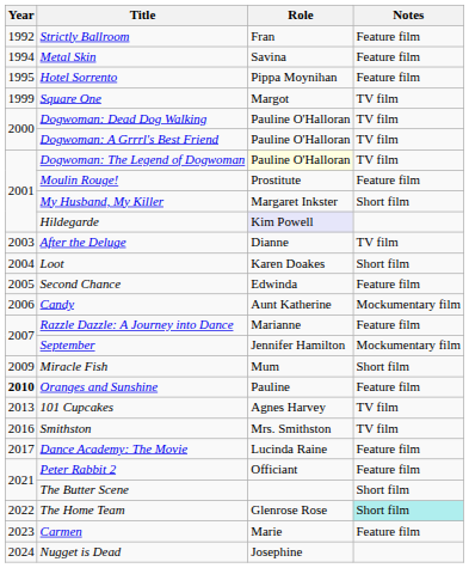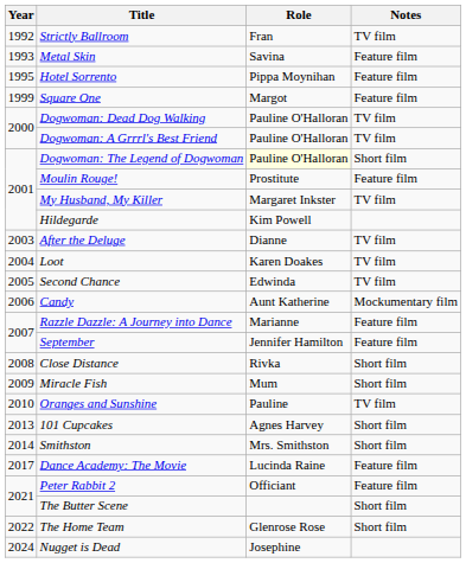Strictly Ballroom | Notes: Feature film -> TV film
Metal Skin | Year: 1994 -> 1993
Square One | Notes: TV film -> Feature film
Dogwoman: The Legend of Dogwoman | Notes: TV film -> Short film
My Husband, My Killer | Notes: Short film -> TV film
Hildegarde | Role: lavender background -> no background
Loot | Notes: Short film -> TV film
Second Chance | Notes: Feature film -> TV film
September | Notes: Mockumentary film -> Feature film
+ row: 2008 | Close Distance | Rivka | Short film
Oranges and Sunshine | Year: bold -> normal
Oranges and Sunshine | Notes: Feature film -> TV film
101 Cupcakes | Notes: TV film -> Short film
Smithston | Year: 2016 -> 2014
Smithston | Notes: TV film -> Short film
The Home Team | Notes: paleturquoise background -> no background
- row: 2023 | Carmen | Marie | Feature film
